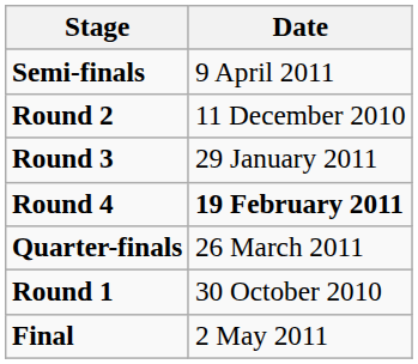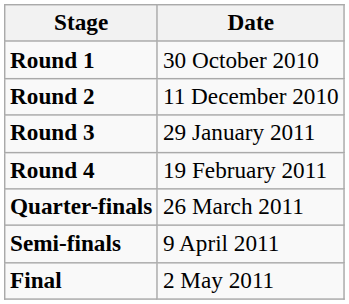rows swapped: Round 1 <-> Semi-finals
Round 4 | Date: bold -> normal
